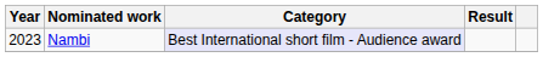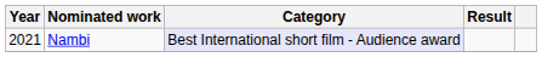Nambi | Year: 2023 -> 2021
